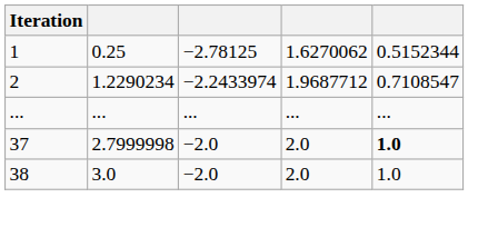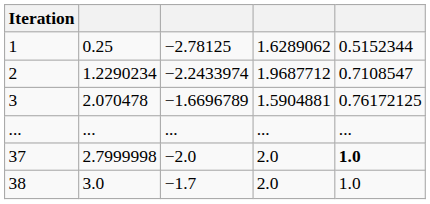1 | column 4: 1.6270062 -> 1.6289062
+ row: 3 | 2.070478 | −1.6696789 | 1.5904881 | 0.76172125
38 | column 3: −2.0 -> −1.7
